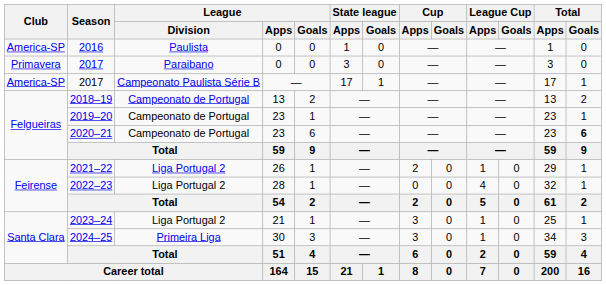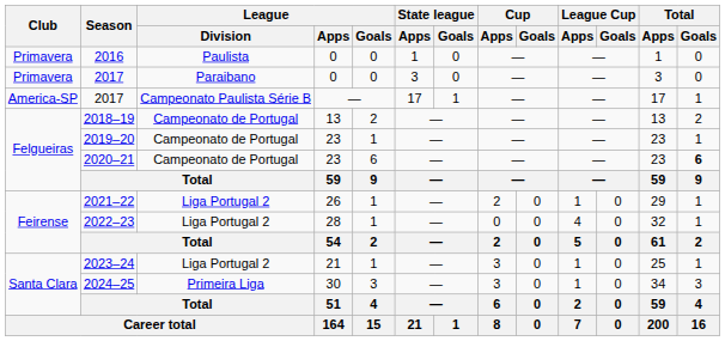2016 | Club: America-SP -> Primavera
